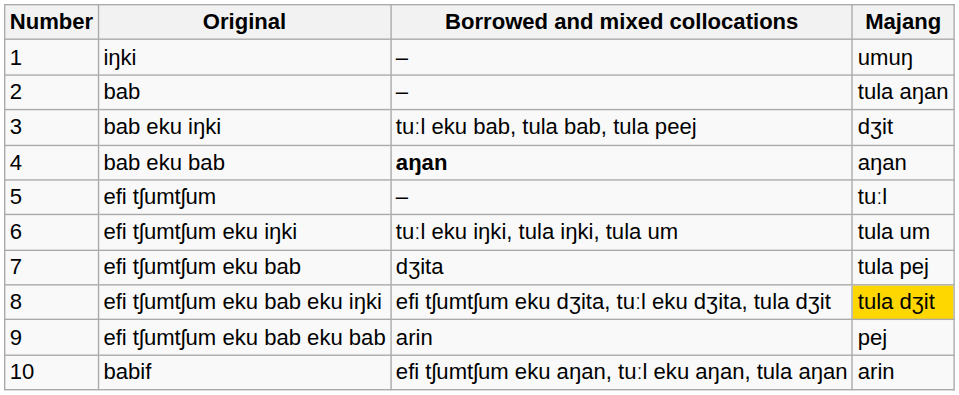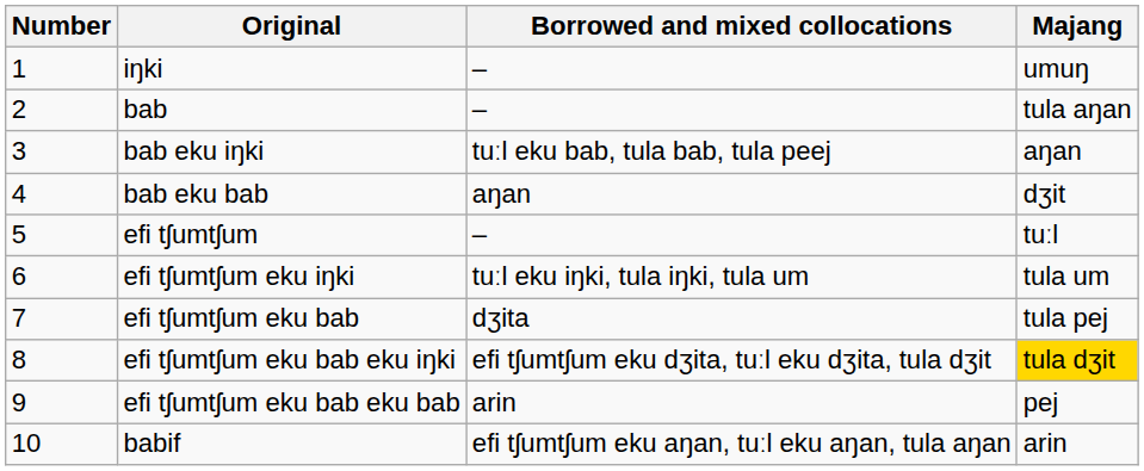bab eku iŋki | Majang: dʒit -> aŋan
bab eku bab | Borrowed and mixed collocations: bold -> normal
bab eku bab | Majang: aŋan -> dʒit
